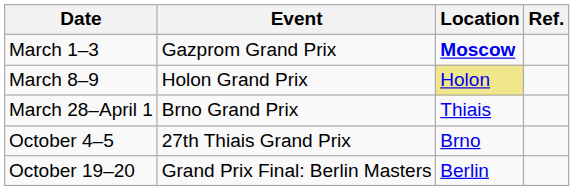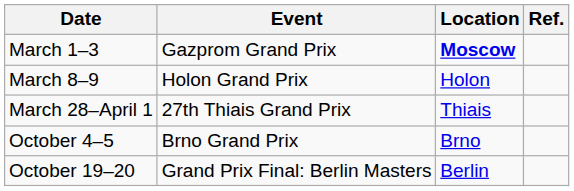March 8–9 | Location: khaki background -> no background
March 28–April 1 | Event: Brno Grand Prix -> 27th Thiais Grand Prix
October 4–5 | Event: 27th Thiais Grand Prix -> Brno Grand Prix
